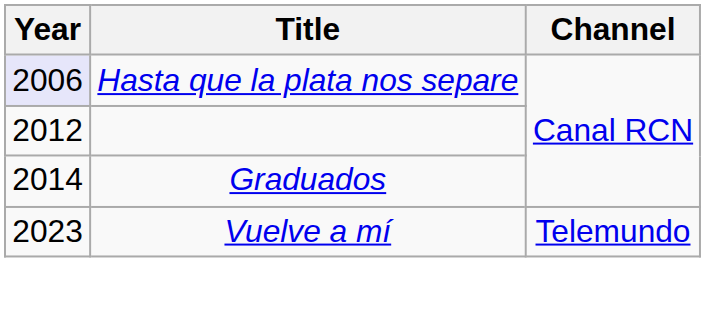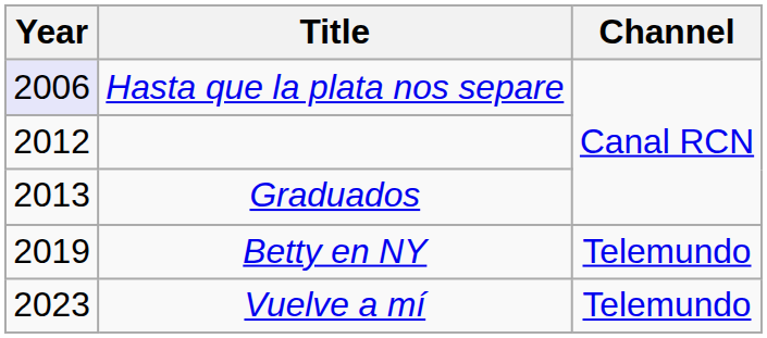Graduados | Year: 2014 -> 2013
+ row: 2019 | Betty en NY | Telemundo
